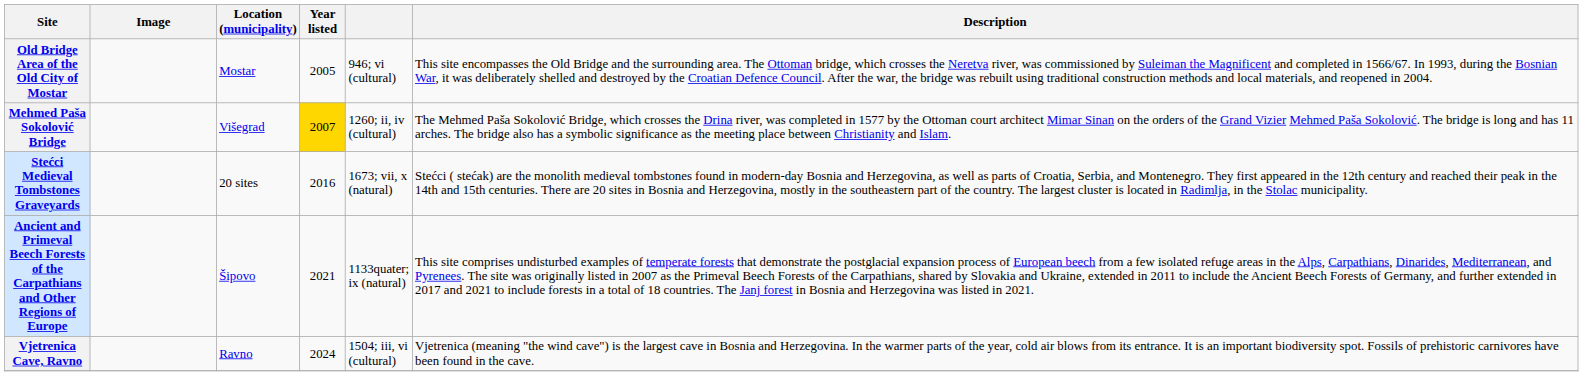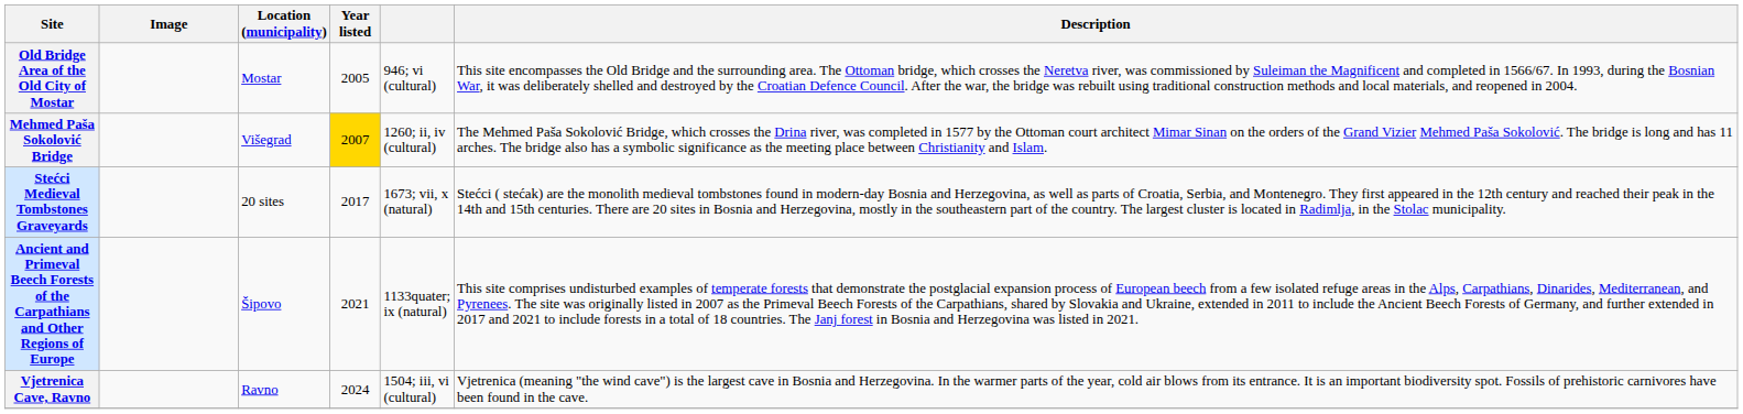Stećci Medieval Tombstones Graveyards | Year listed: 2016 -> 2017
